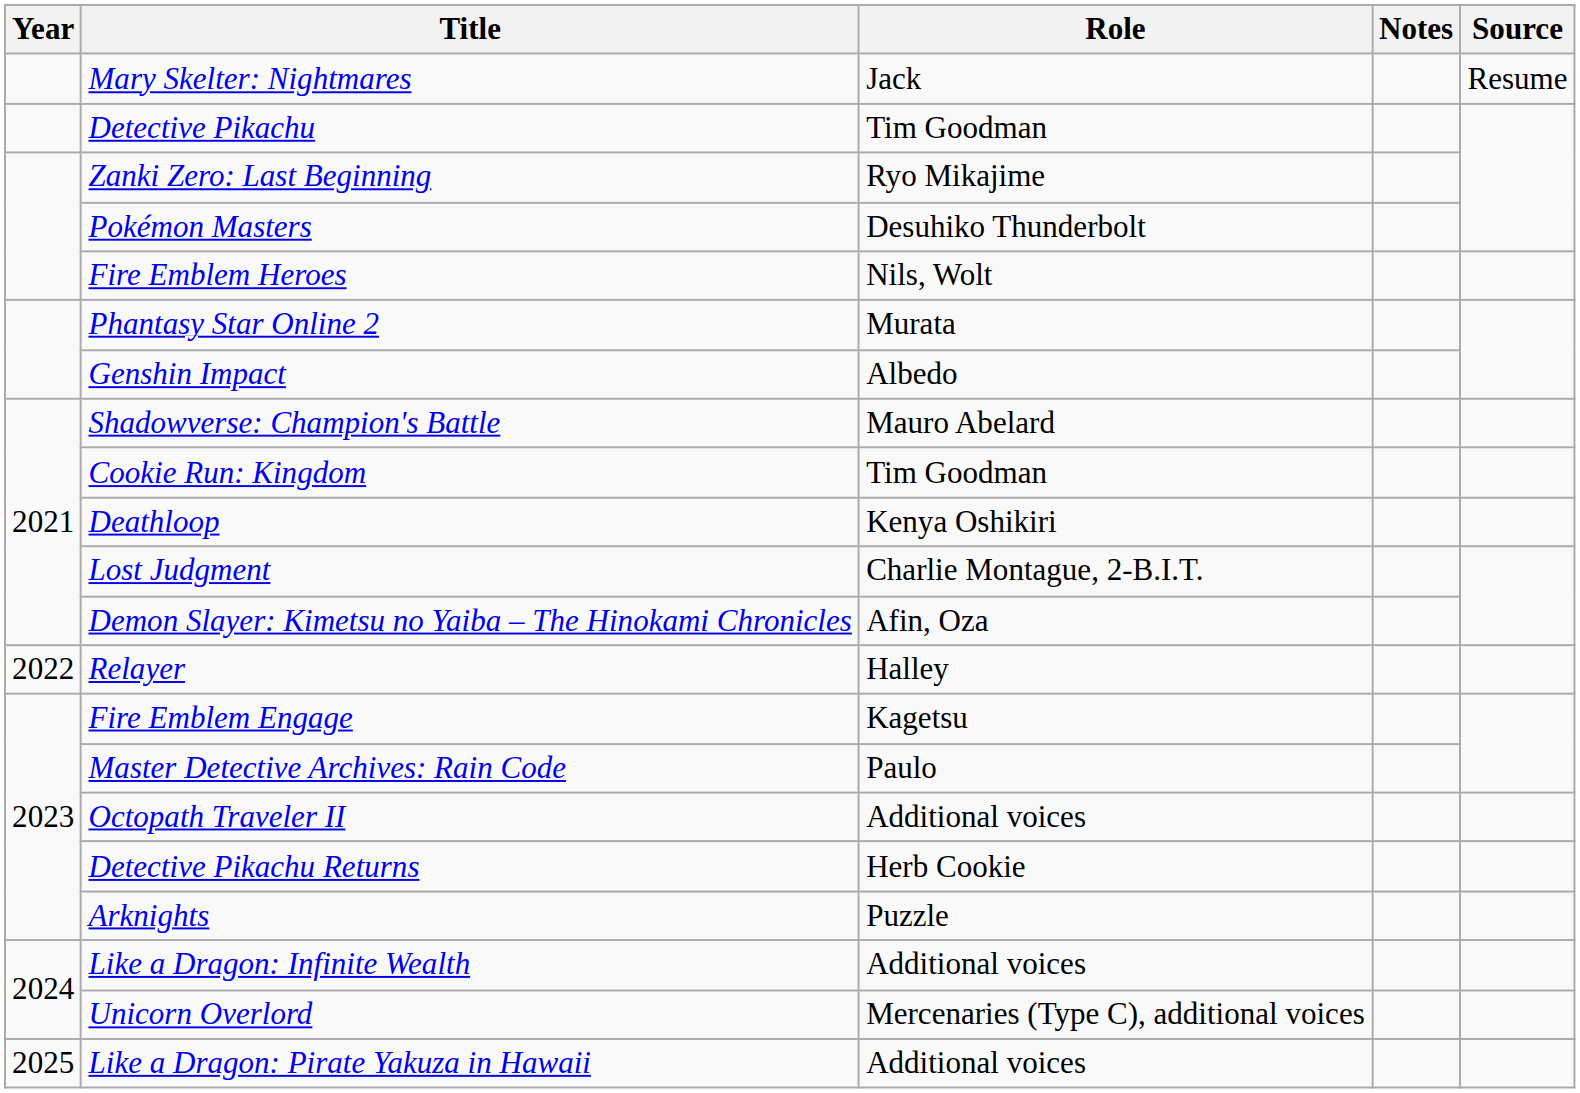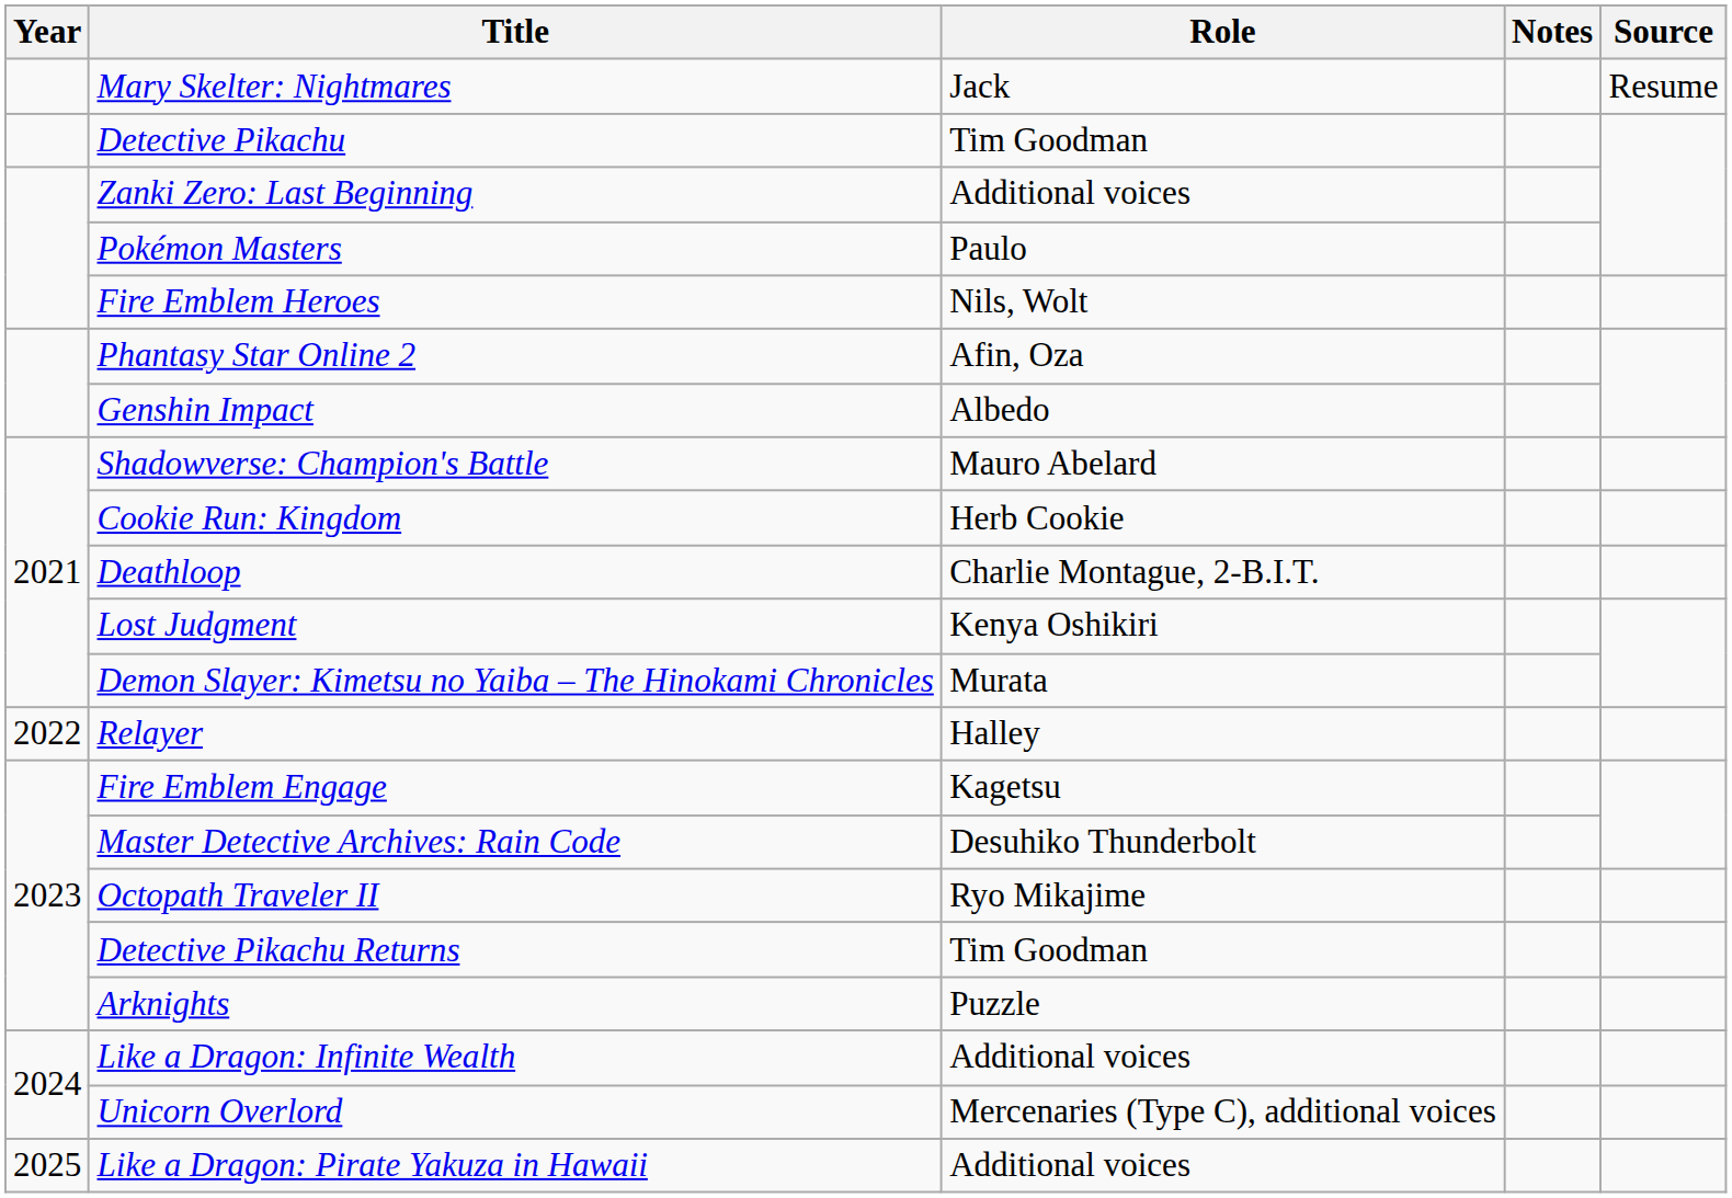Zanki Zero: Last Beginning | Role: Ryo Mikajime -> Additional voices
Pokémon Masters | Role: Desuhiko Thunderbolt -> Paulo
Phantasy Star Online 2 | Role: Murata -> Afin, Oza
Cookie Run: Kingdom | Role: Tim Goodman -> Herb Cookie
Deathloop | Role: Kenya Oshikiri -> Charlie Montague, 2-B.I.T.
Lost Judgment | Role: Charlie Montague, 2-B.I.T. -> Kenya Oshikiri
Demon Slayer: Kimetsu no Yaiba – The Hinokami Chronicles | Role: Afin, Oza -> Murata
Master Detective Archives: Rain Code | Role: Paulo -> Desuhiko Thunderbolt
Octopath Traveler II | Role: Additional voices -> Ryo Mikajime
Detective Pikachu Returns | Role: Herb Cookie -> Tim Goodman
